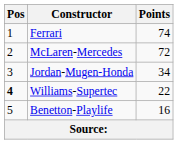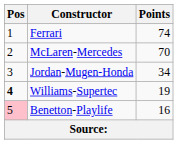McLaren-Mercedes | Points: 72 -> 70
Williams-Supertec | Points: 22 -> 19
Benetton-Playlife | Pos: no background -> pink background
